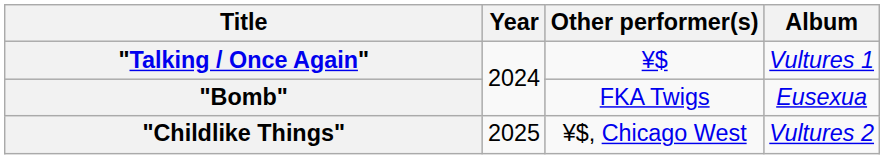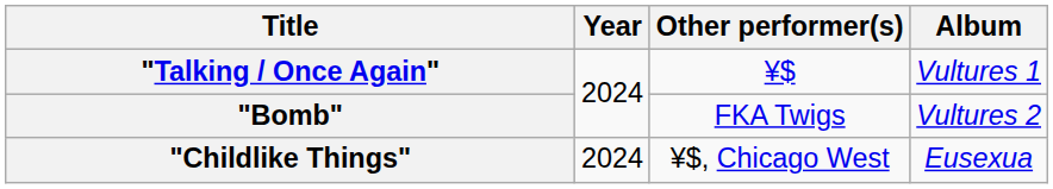"Bomb" | Album: Eusexua -> Vultures 2
"Childlike Things" | Year: 2025 -> 2024
"Childlike Things" | Album: Vultures 2 -> Eusexua
